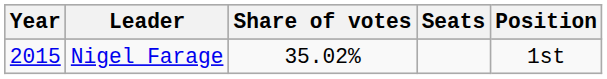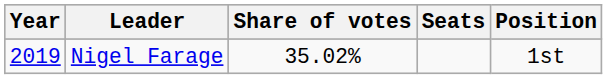Nigel Farage | Year: 2015 -> 2019
